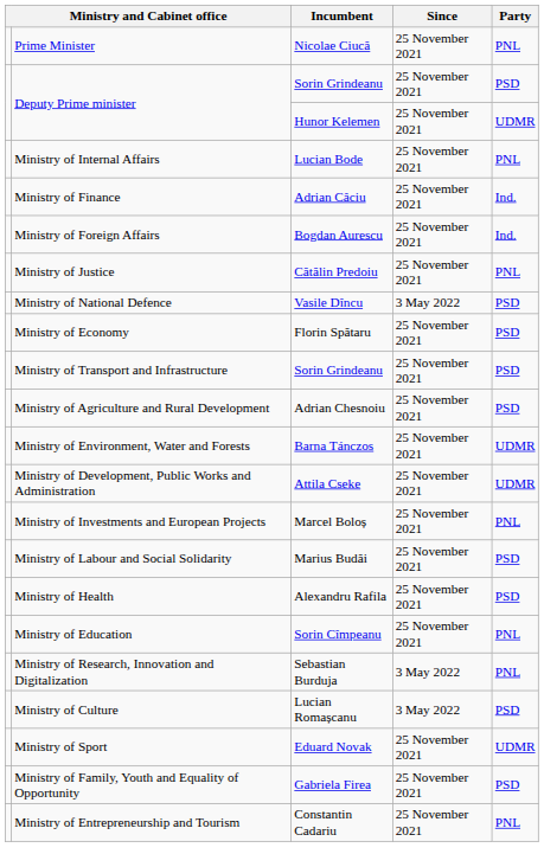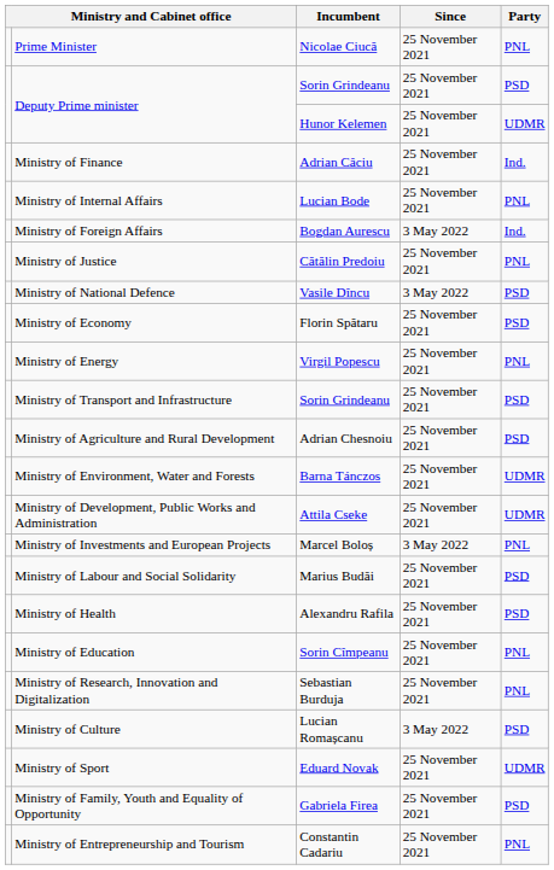rows swapped: Ministry of Finance <-> Ministry of Internal Affairs
Ministry of Foreign Affairs | Since: 25 November 2021 -> 3 May 2022
+ row: Ministry of Energy | Virgil Popescu | 25 November 2021 | PNL
Ministry of Investments and European Projects | Since: 25 November 2021 -> 3 May 2022
Ministry of Research, Innovation and Digitalization | Since: 3 May 2022 -> 25 November 2021
